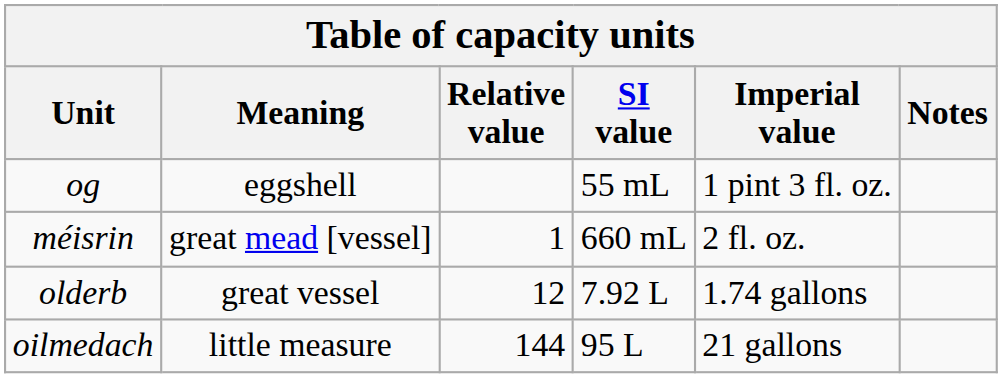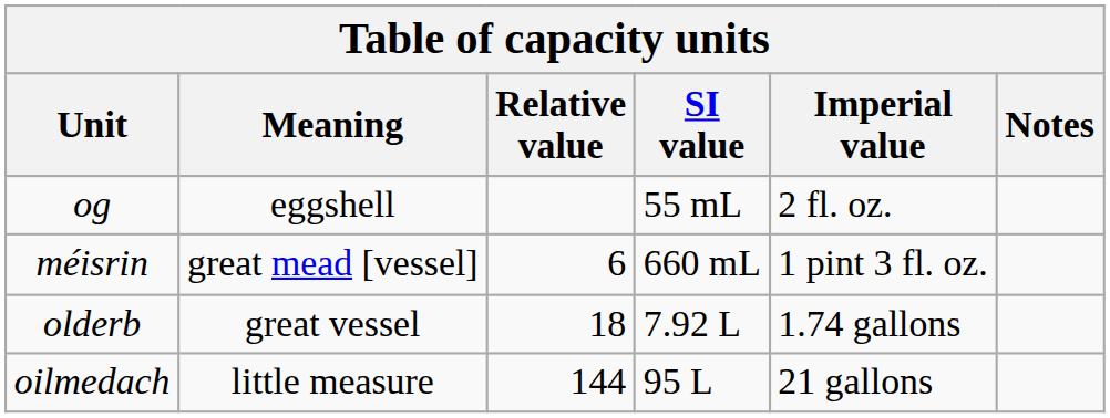og | Imperial value: 1 pint 3 fl. oz. -> 2 fl. oz.
méisrin | Relative value: 1 -> 6
méisrin | Imperial value: 2 fl. oz. -> 1 pint 3 fl. oz.
olderb | Relative value: 12 -> 18
